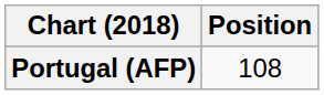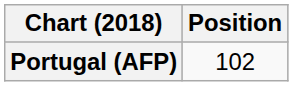Portugal (AFP) | Position: 108 -> 102
